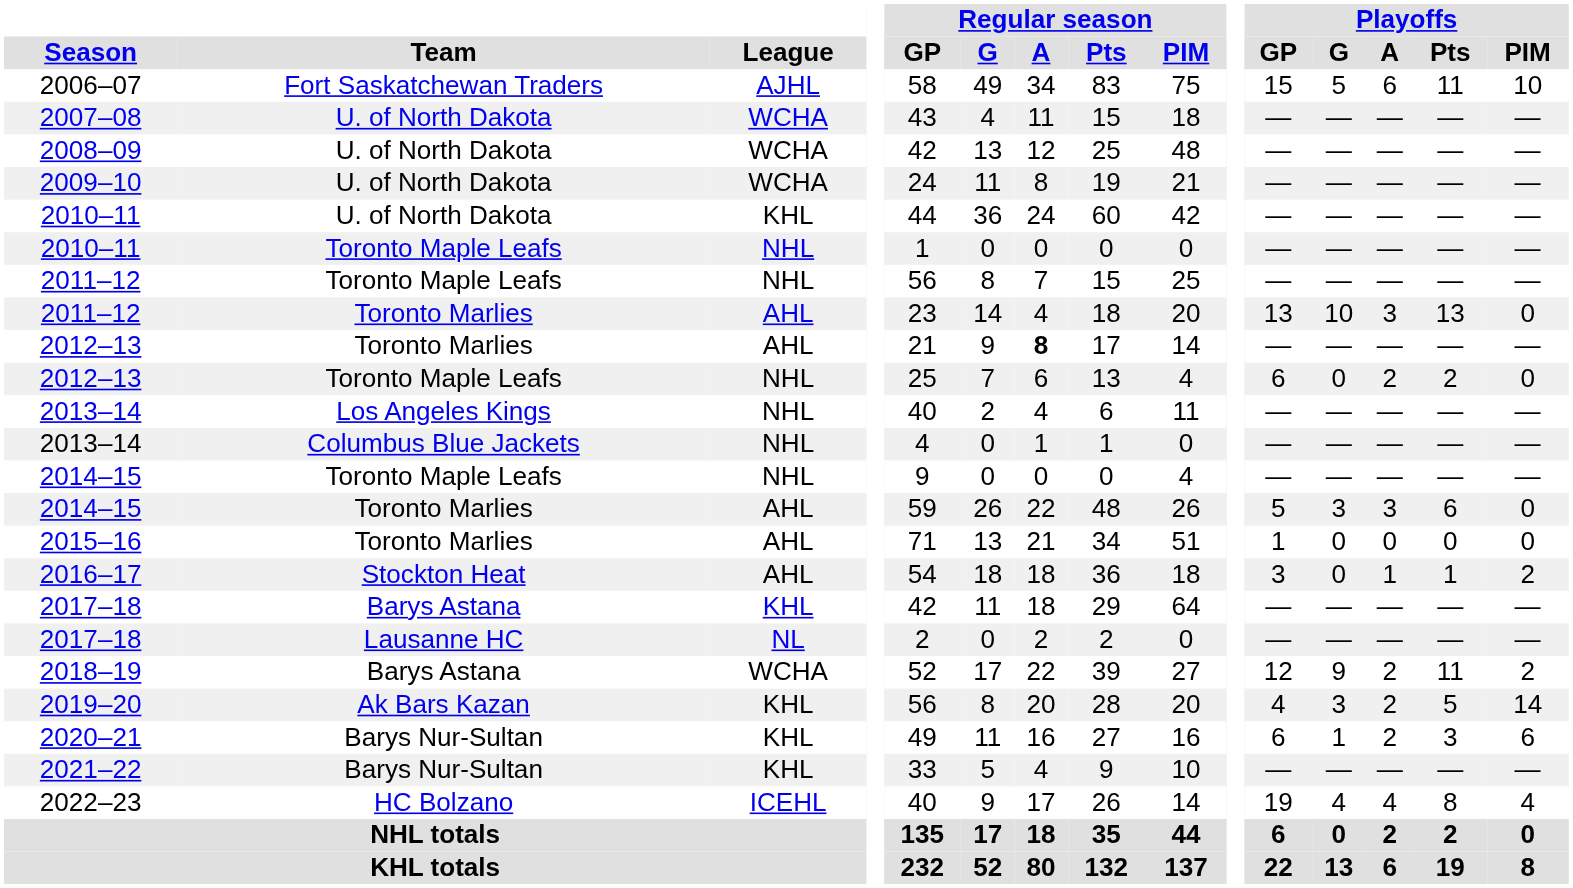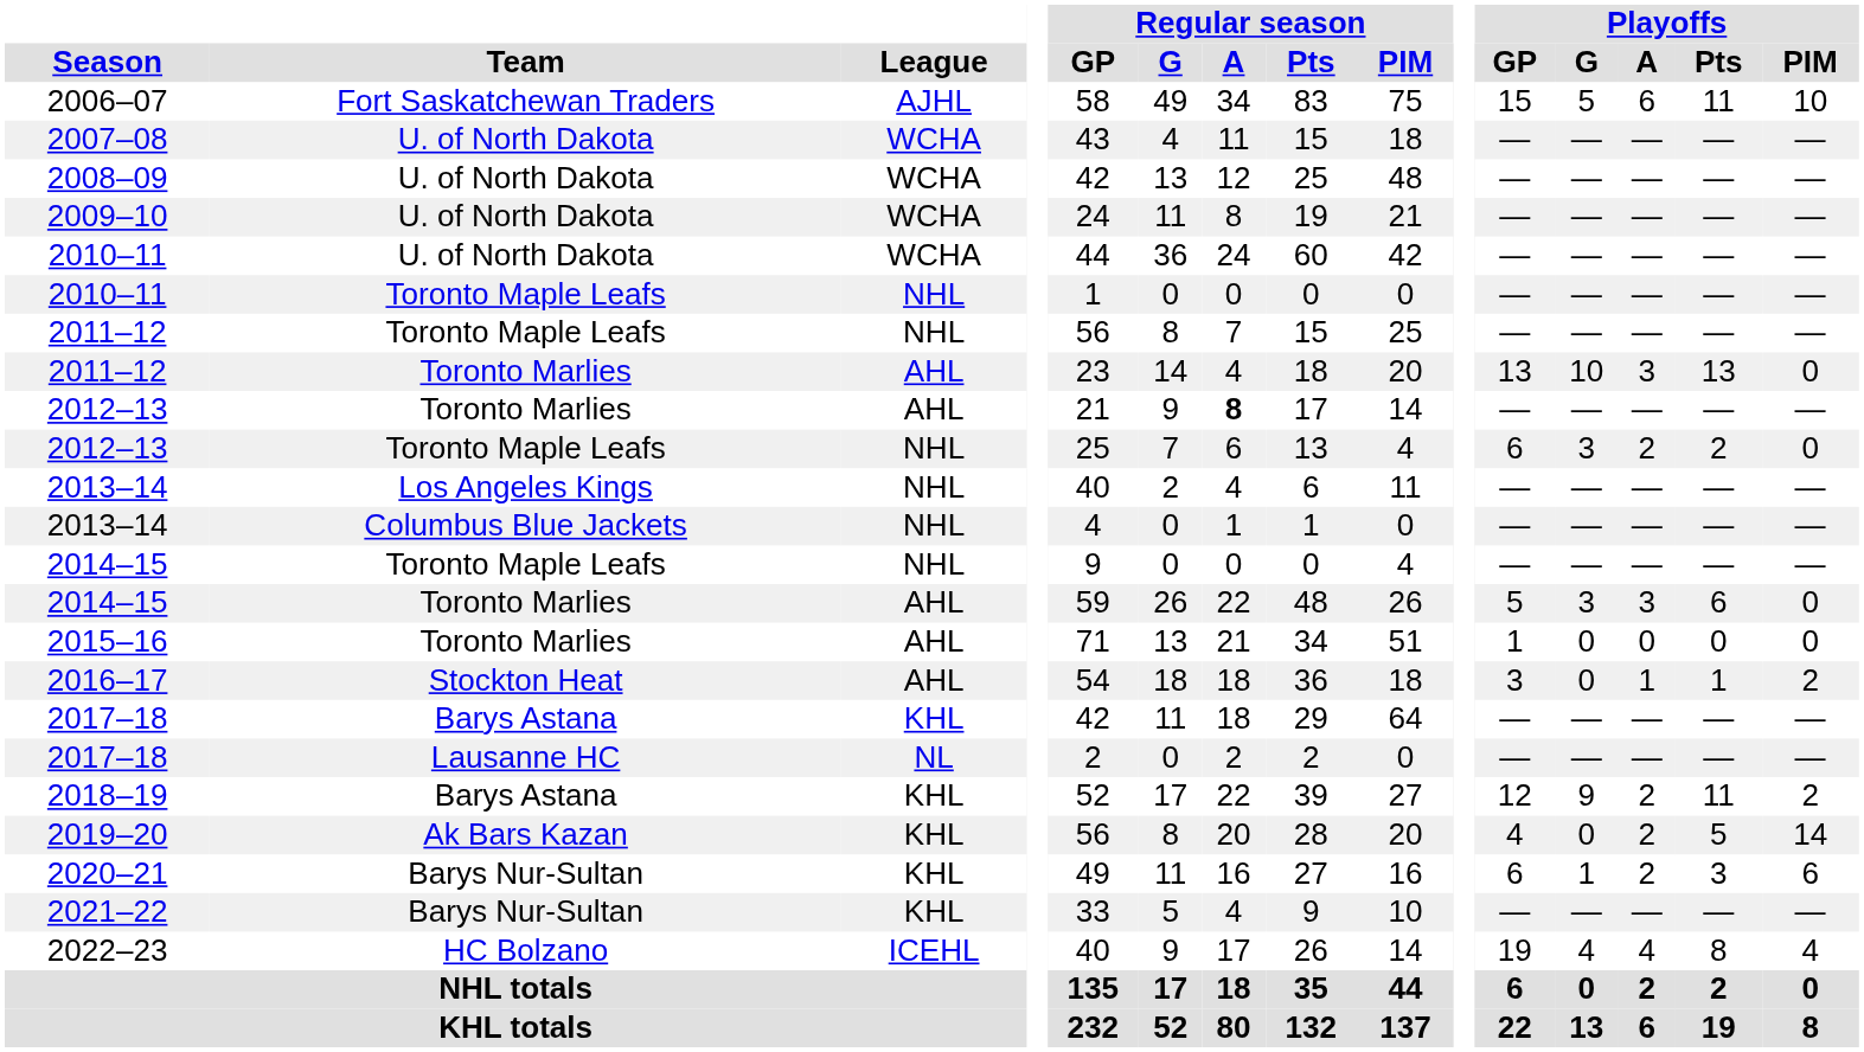2010–11 / U. of North Dakota | League: KHL -> WCHA
2012–13 / Toronto Maple Leafs | Playoffs / G: 0 -> 3
2018–19 | League: WCHA -> KHL
2019–20 | Playoffs / G: 3 -> 0
